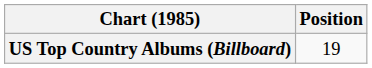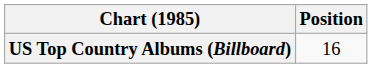US Top Country Albums (Billboard) | Position: 19 -> 16
